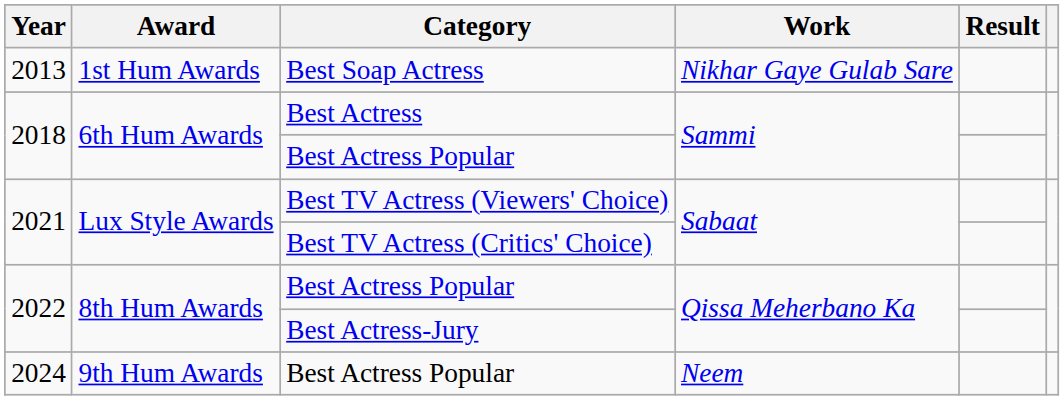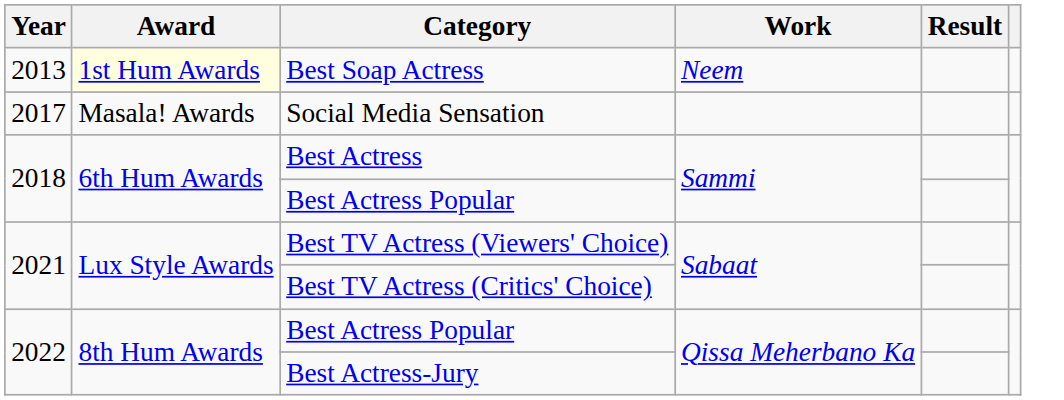Best Soap Actress | Award: no background -> lightyellow background
Best Soap Actress | Work: Nikhar Gaye Gulab Sare -> Neem
+ row: 2017 | Masala! Awards | Social Media Sensation
- row: 2024 | 9th Hum Awards | Best Actress Popular | Neem
